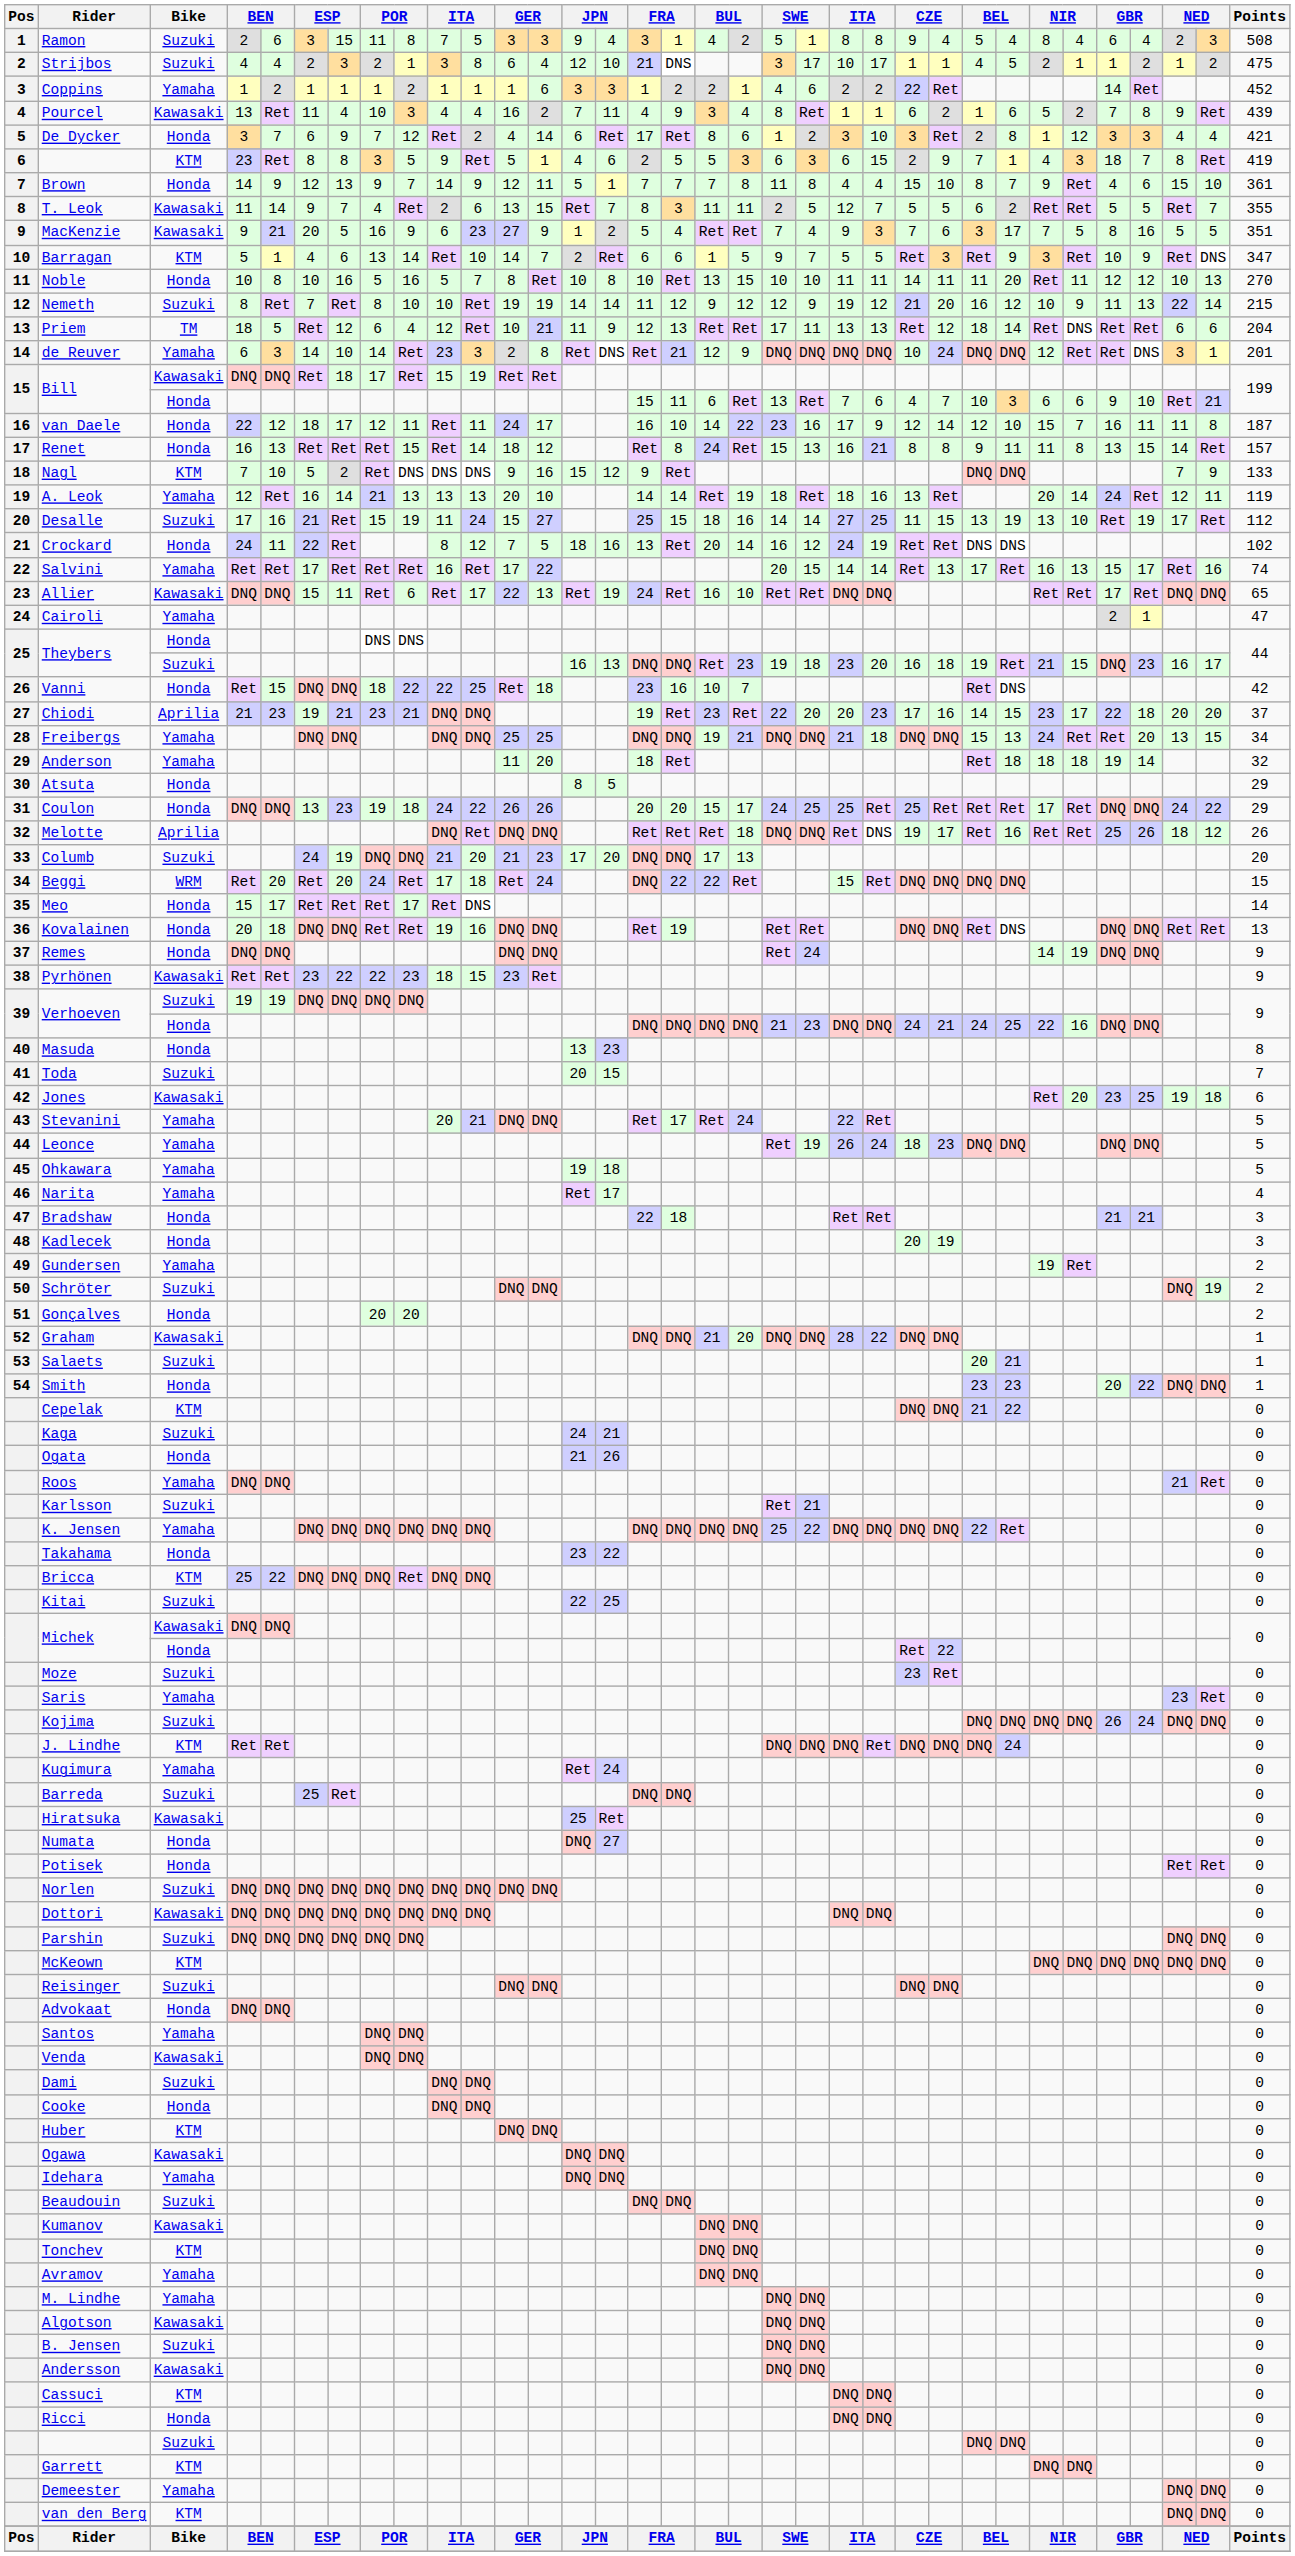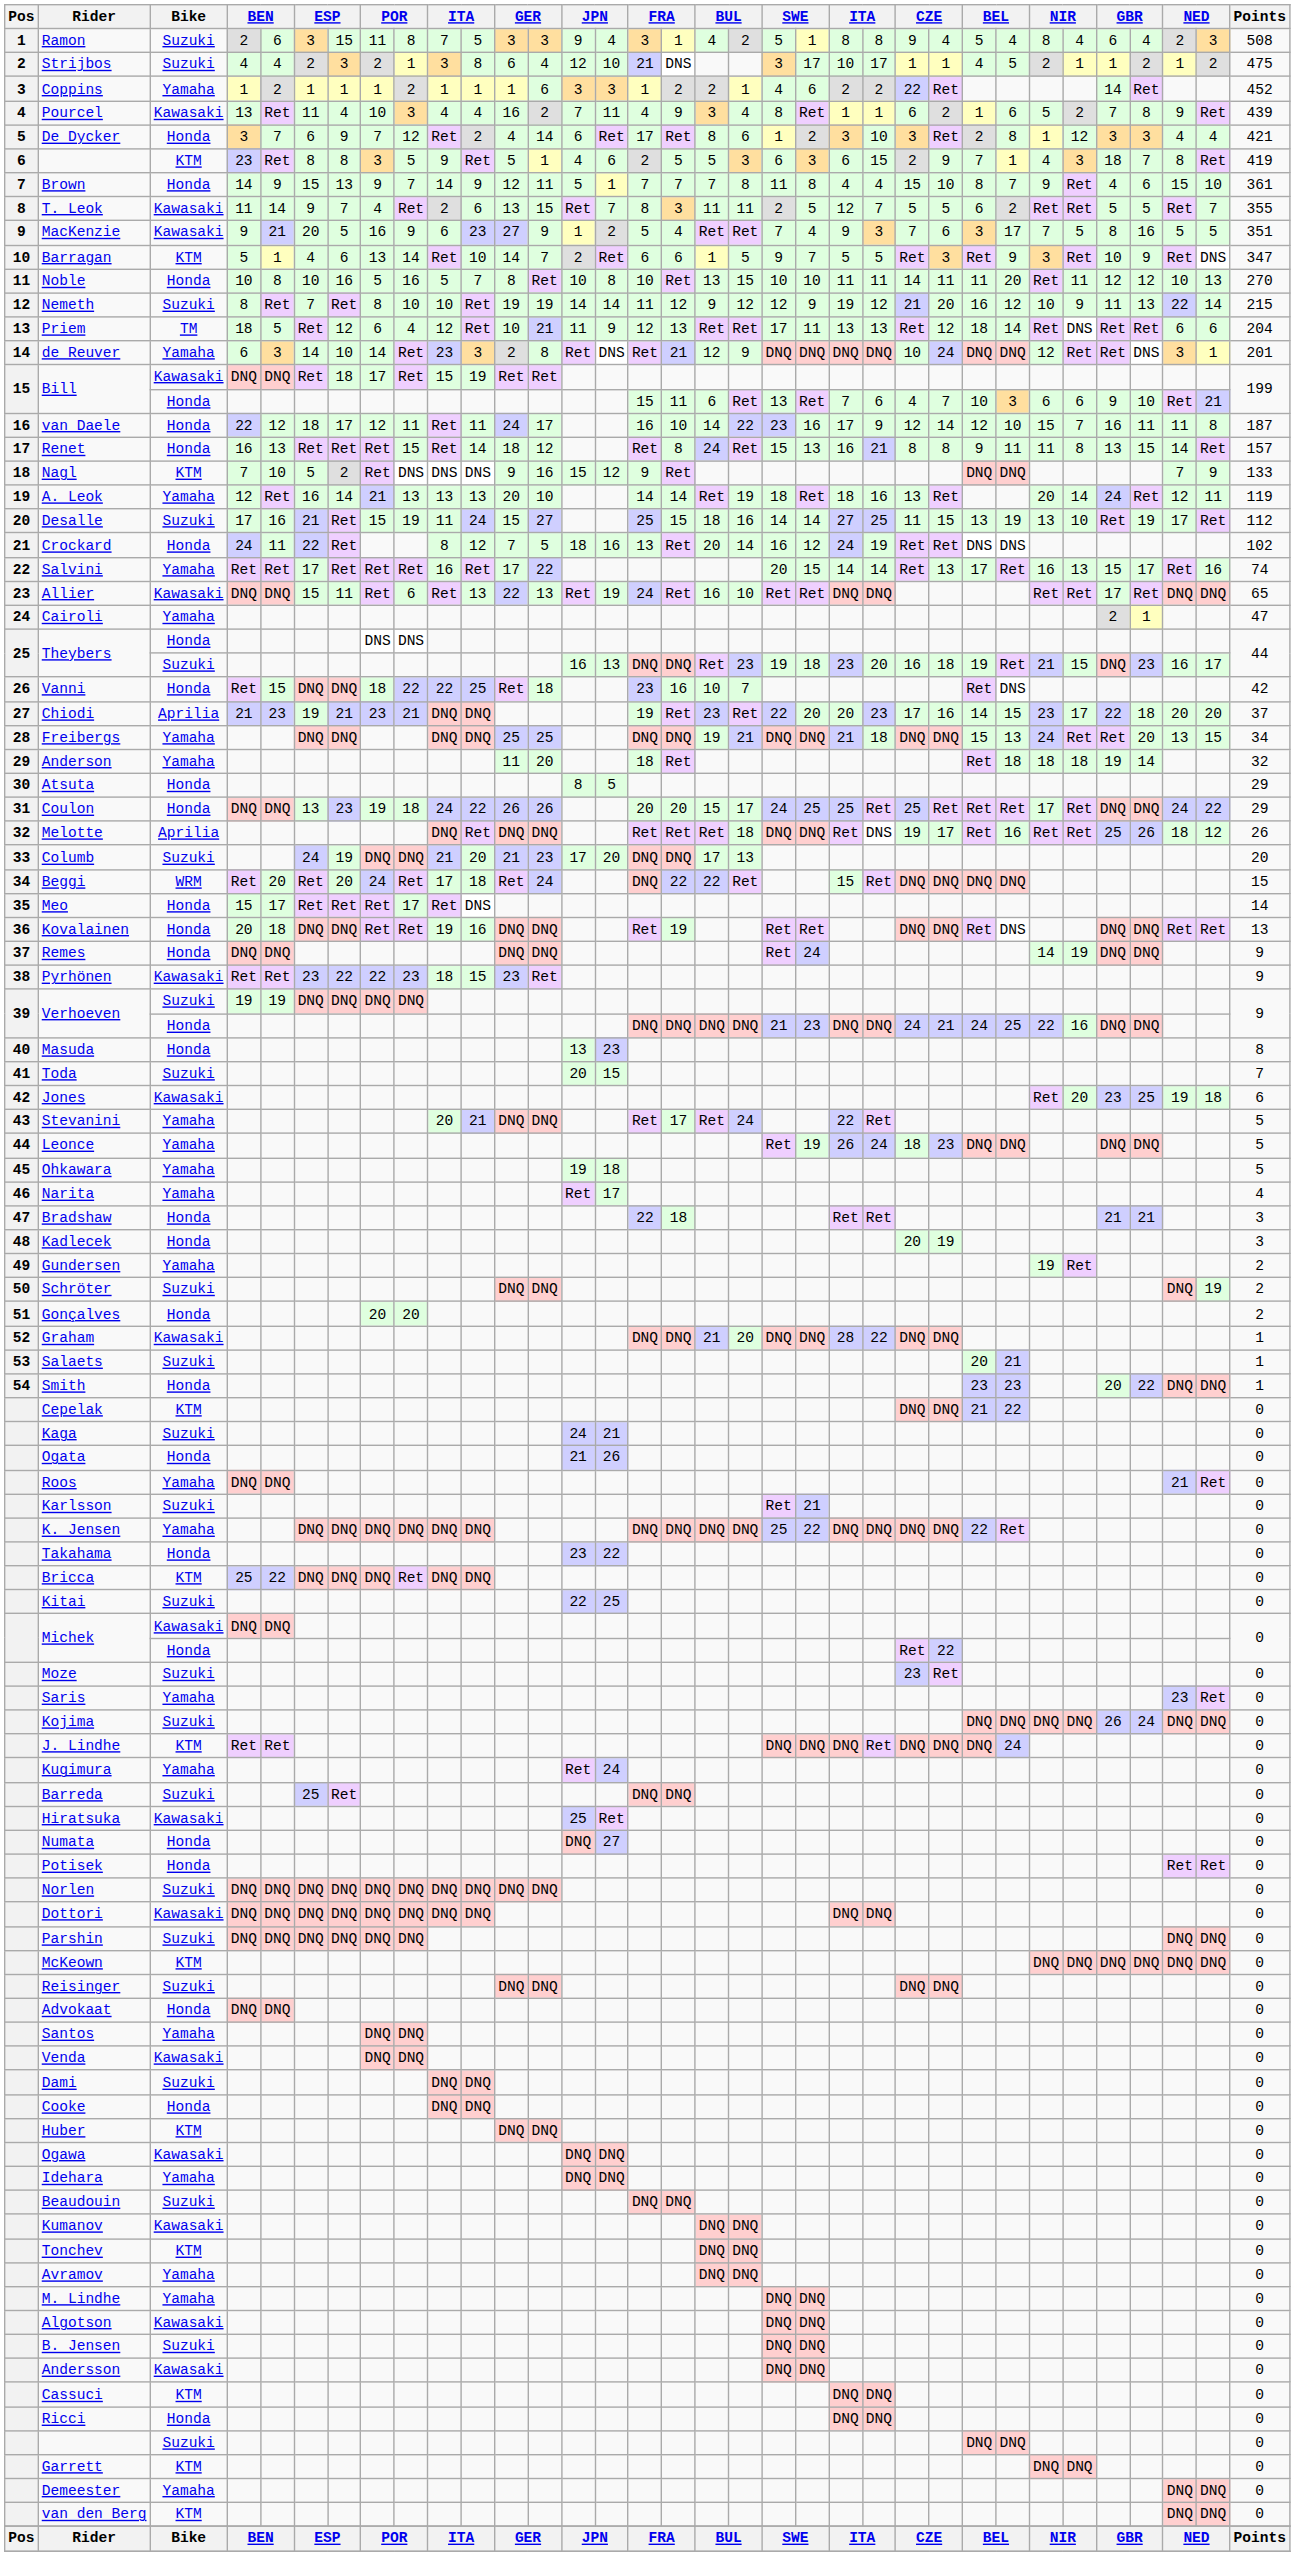Brown | column 6: 12 -> 15
Allier | column 11: 17 -> 13
